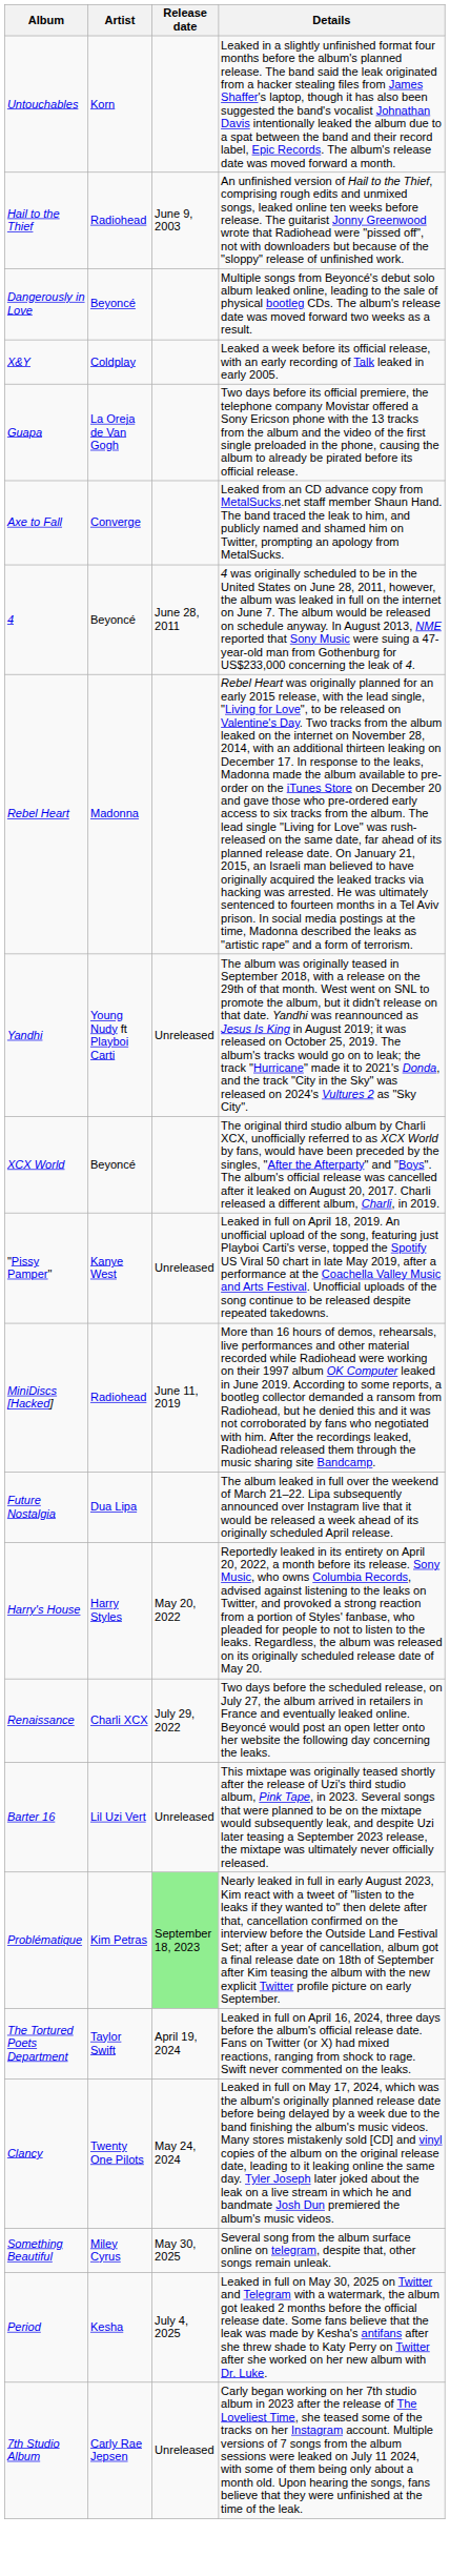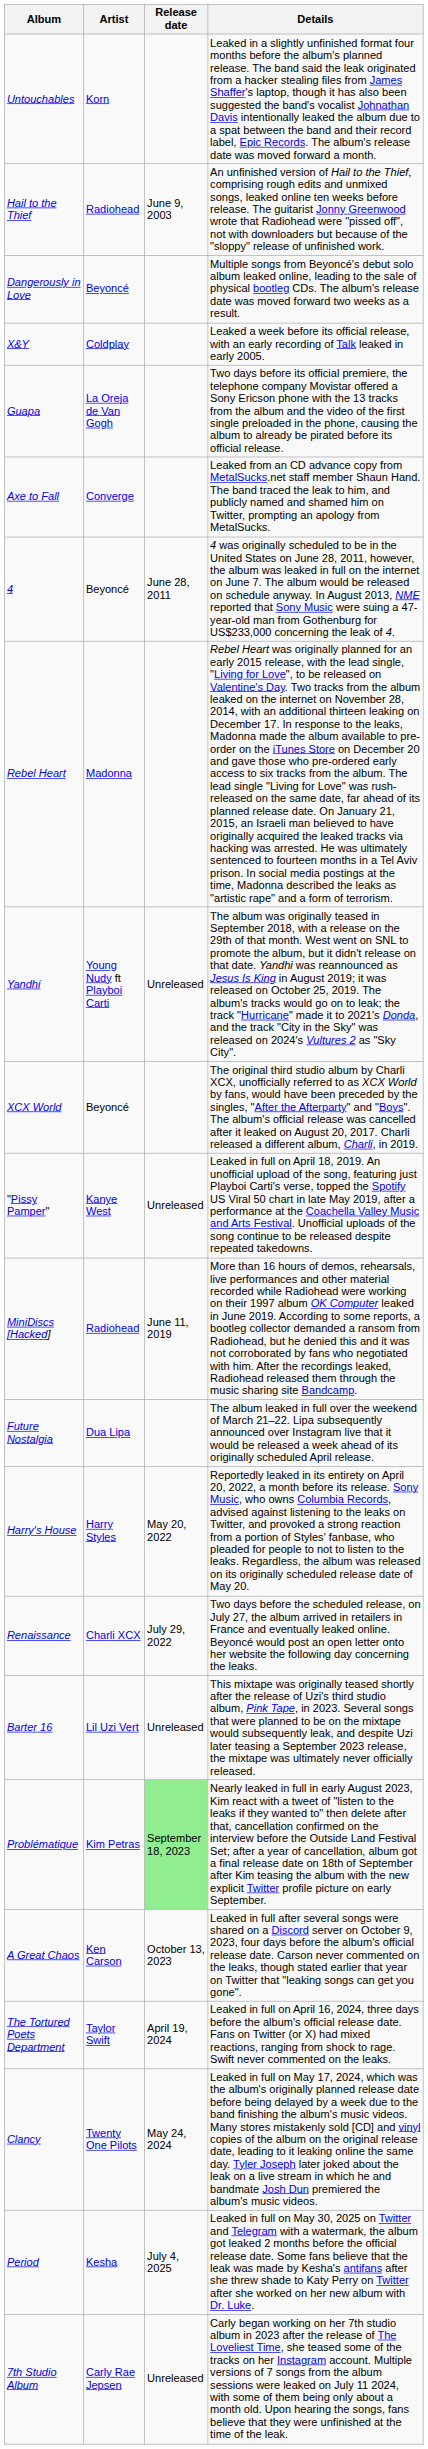+ row: A Great Chaos | Ken Carson | October 13, 2023 | Leaked in full after several songs were shared on a Discord server on October 9, 2023, four days before the album's official release date. Carson never commented on the leaks, though stated earlier that year on Twitter that "leaking songs can get you gone".
- row: Something Beautiful | Miley Cyrus | May 30, 2025 | Several song from the album surface online on telegram, despite that, other songs remain unleak.
